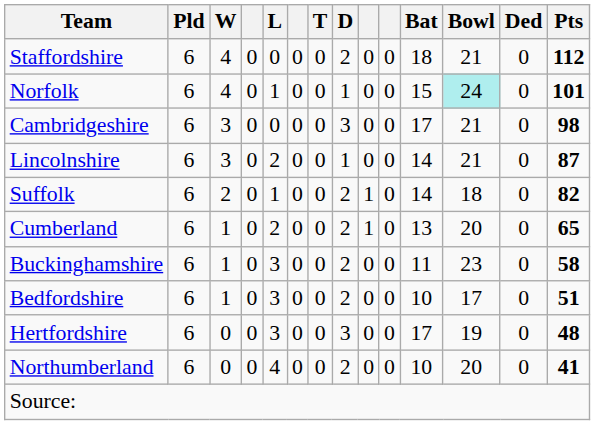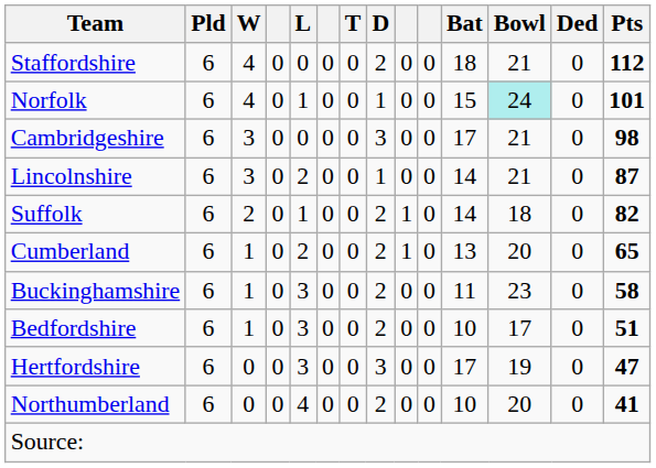Hertfordshire | Pts: 48 -> 47
